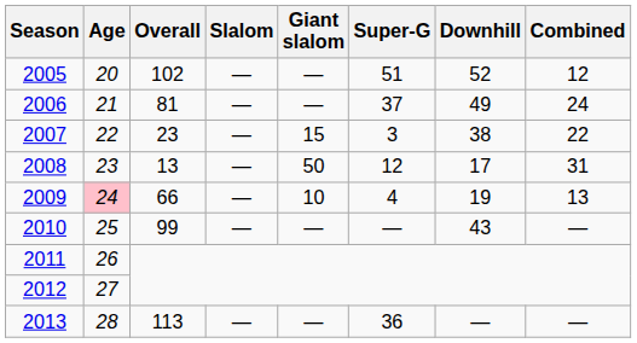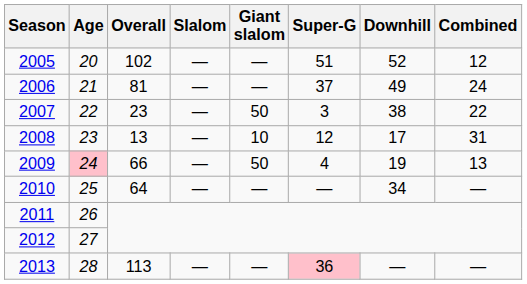2007 | Giant slalom: 15 -> 50
2008 | Giant slalom: 50 -> 10
2009 | Giant slalom: 10 -> 50
2010 | Overall: 99 -> 64
2010 | Downhill: 43 -> 34
2013 | Super-G: no background -> pink background
